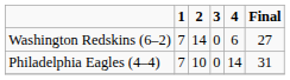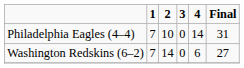rows swapped: Washington Redskins (6–2) <-> Philadelphia Eagles (4–4)
